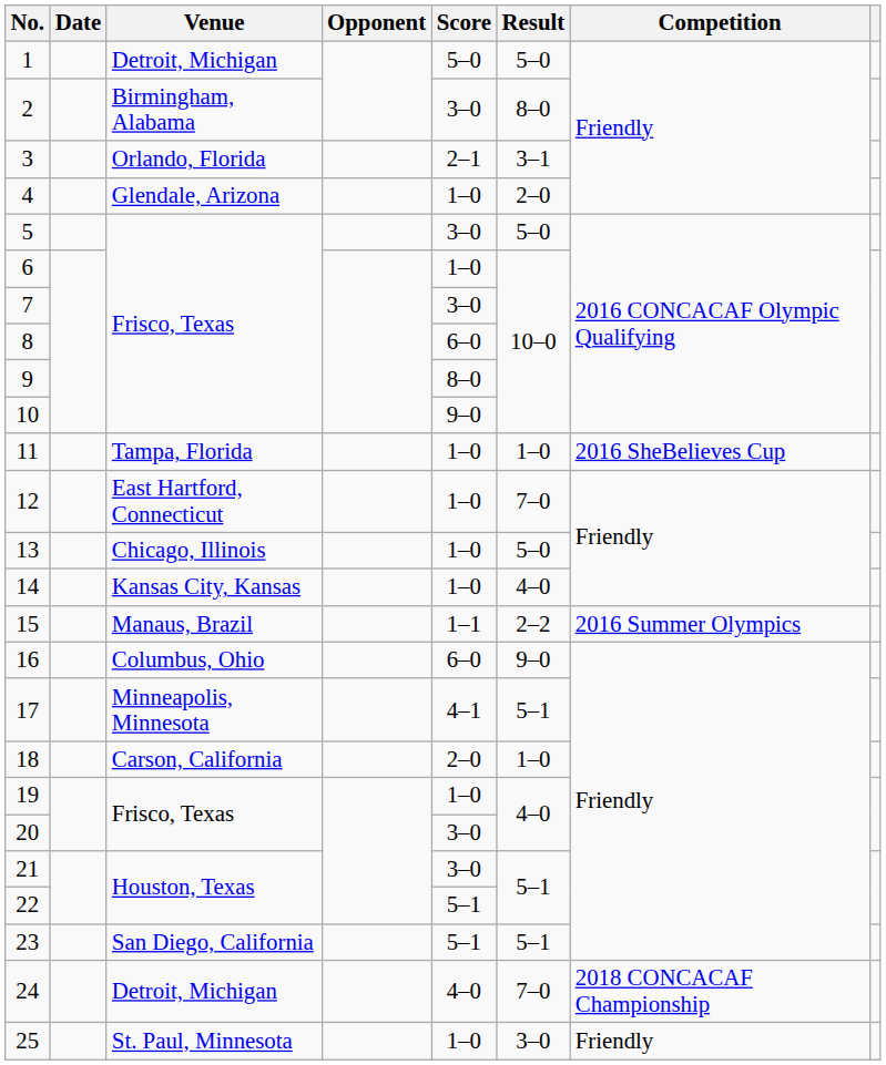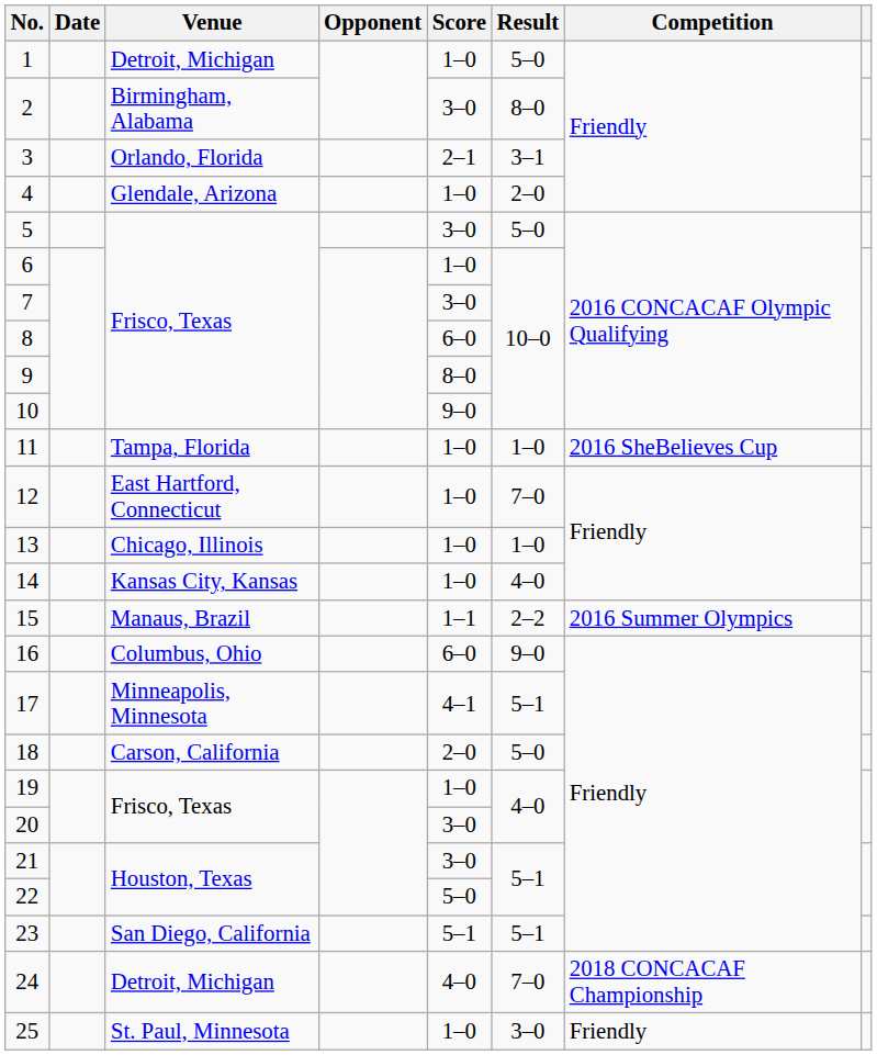1 | Score: 5–0 -> 1–0
13 | Result: 5–0 -> 1–0
18 | Result: 1–0 -> 5–0
22 | Score: 5–1 -> 5–0
